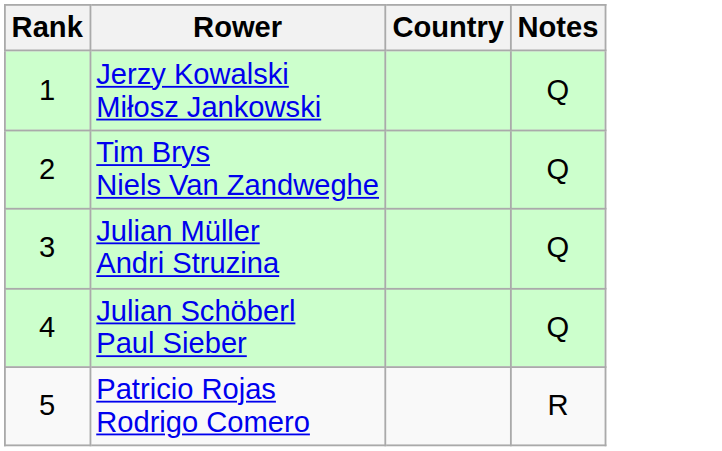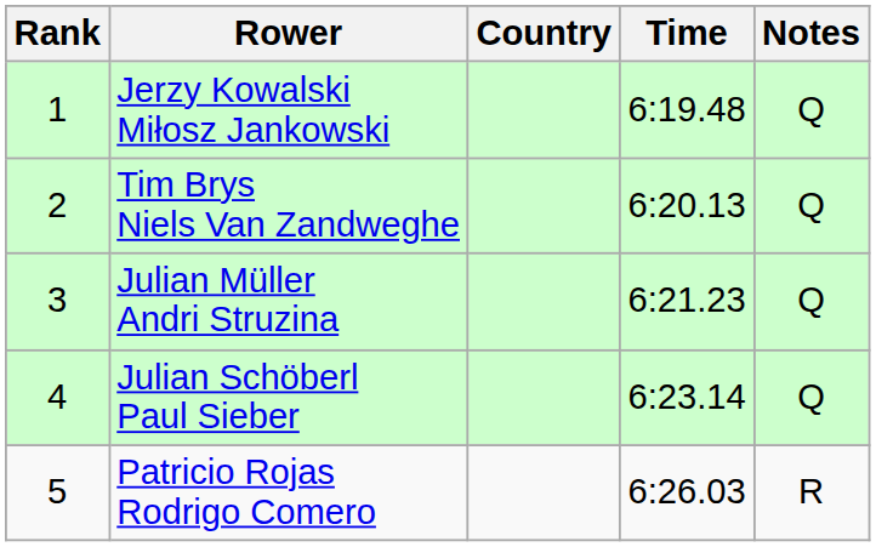+ column: Time | 6:19.48 | 6:20.13 | 6:21.23 | 6:23.14 | 6:26.03
